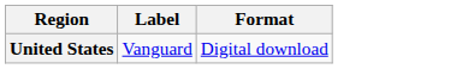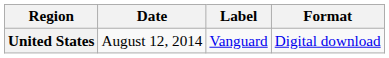+ column: Date | August 12, 2014
